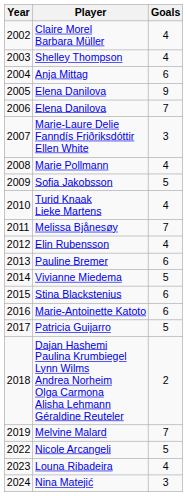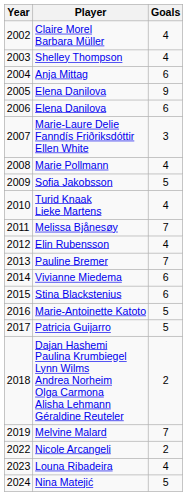2006 / Elena Danilova | Goals: 7 -> 6
Pauline Bremer | Goals: 6 -> 7
Vivianne Miedema | Goals: 5 -> 6
Marie-Antoinette Katoto | Goals: 6 -> 5
Nicole Arcangeli | Goals: 5 -> 2
Nina Matejić | Goals: 3 -> 5
